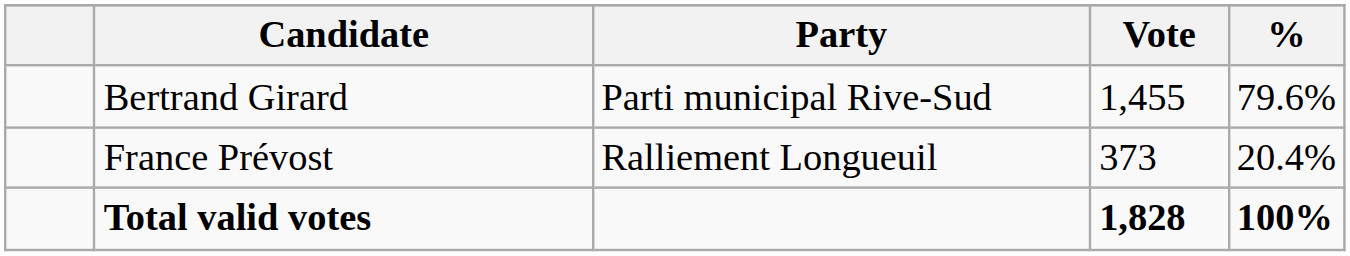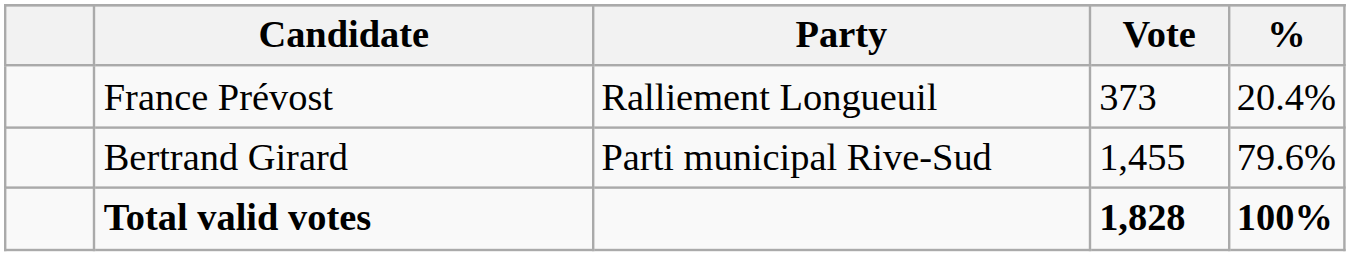rows swapped: Bertrand Girard <-> France Prévost
